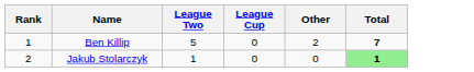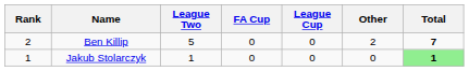+ column: FA Cup | 0 | 0
Ben Killip | Rank: 1 -> 2
Jakub Stolarczyk | Rank: 2 -> 1
